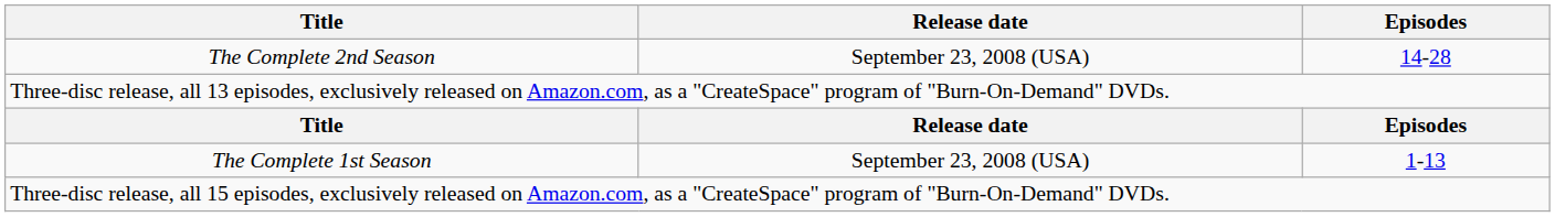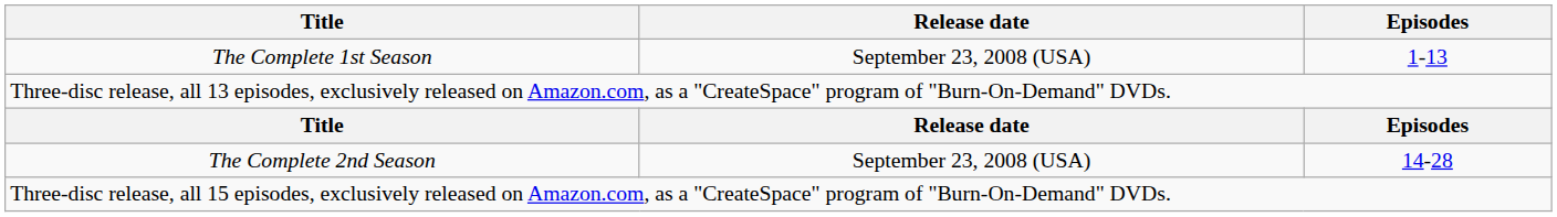rows swapped: The Complete 1st Season <-> The Complete 2nd Season
